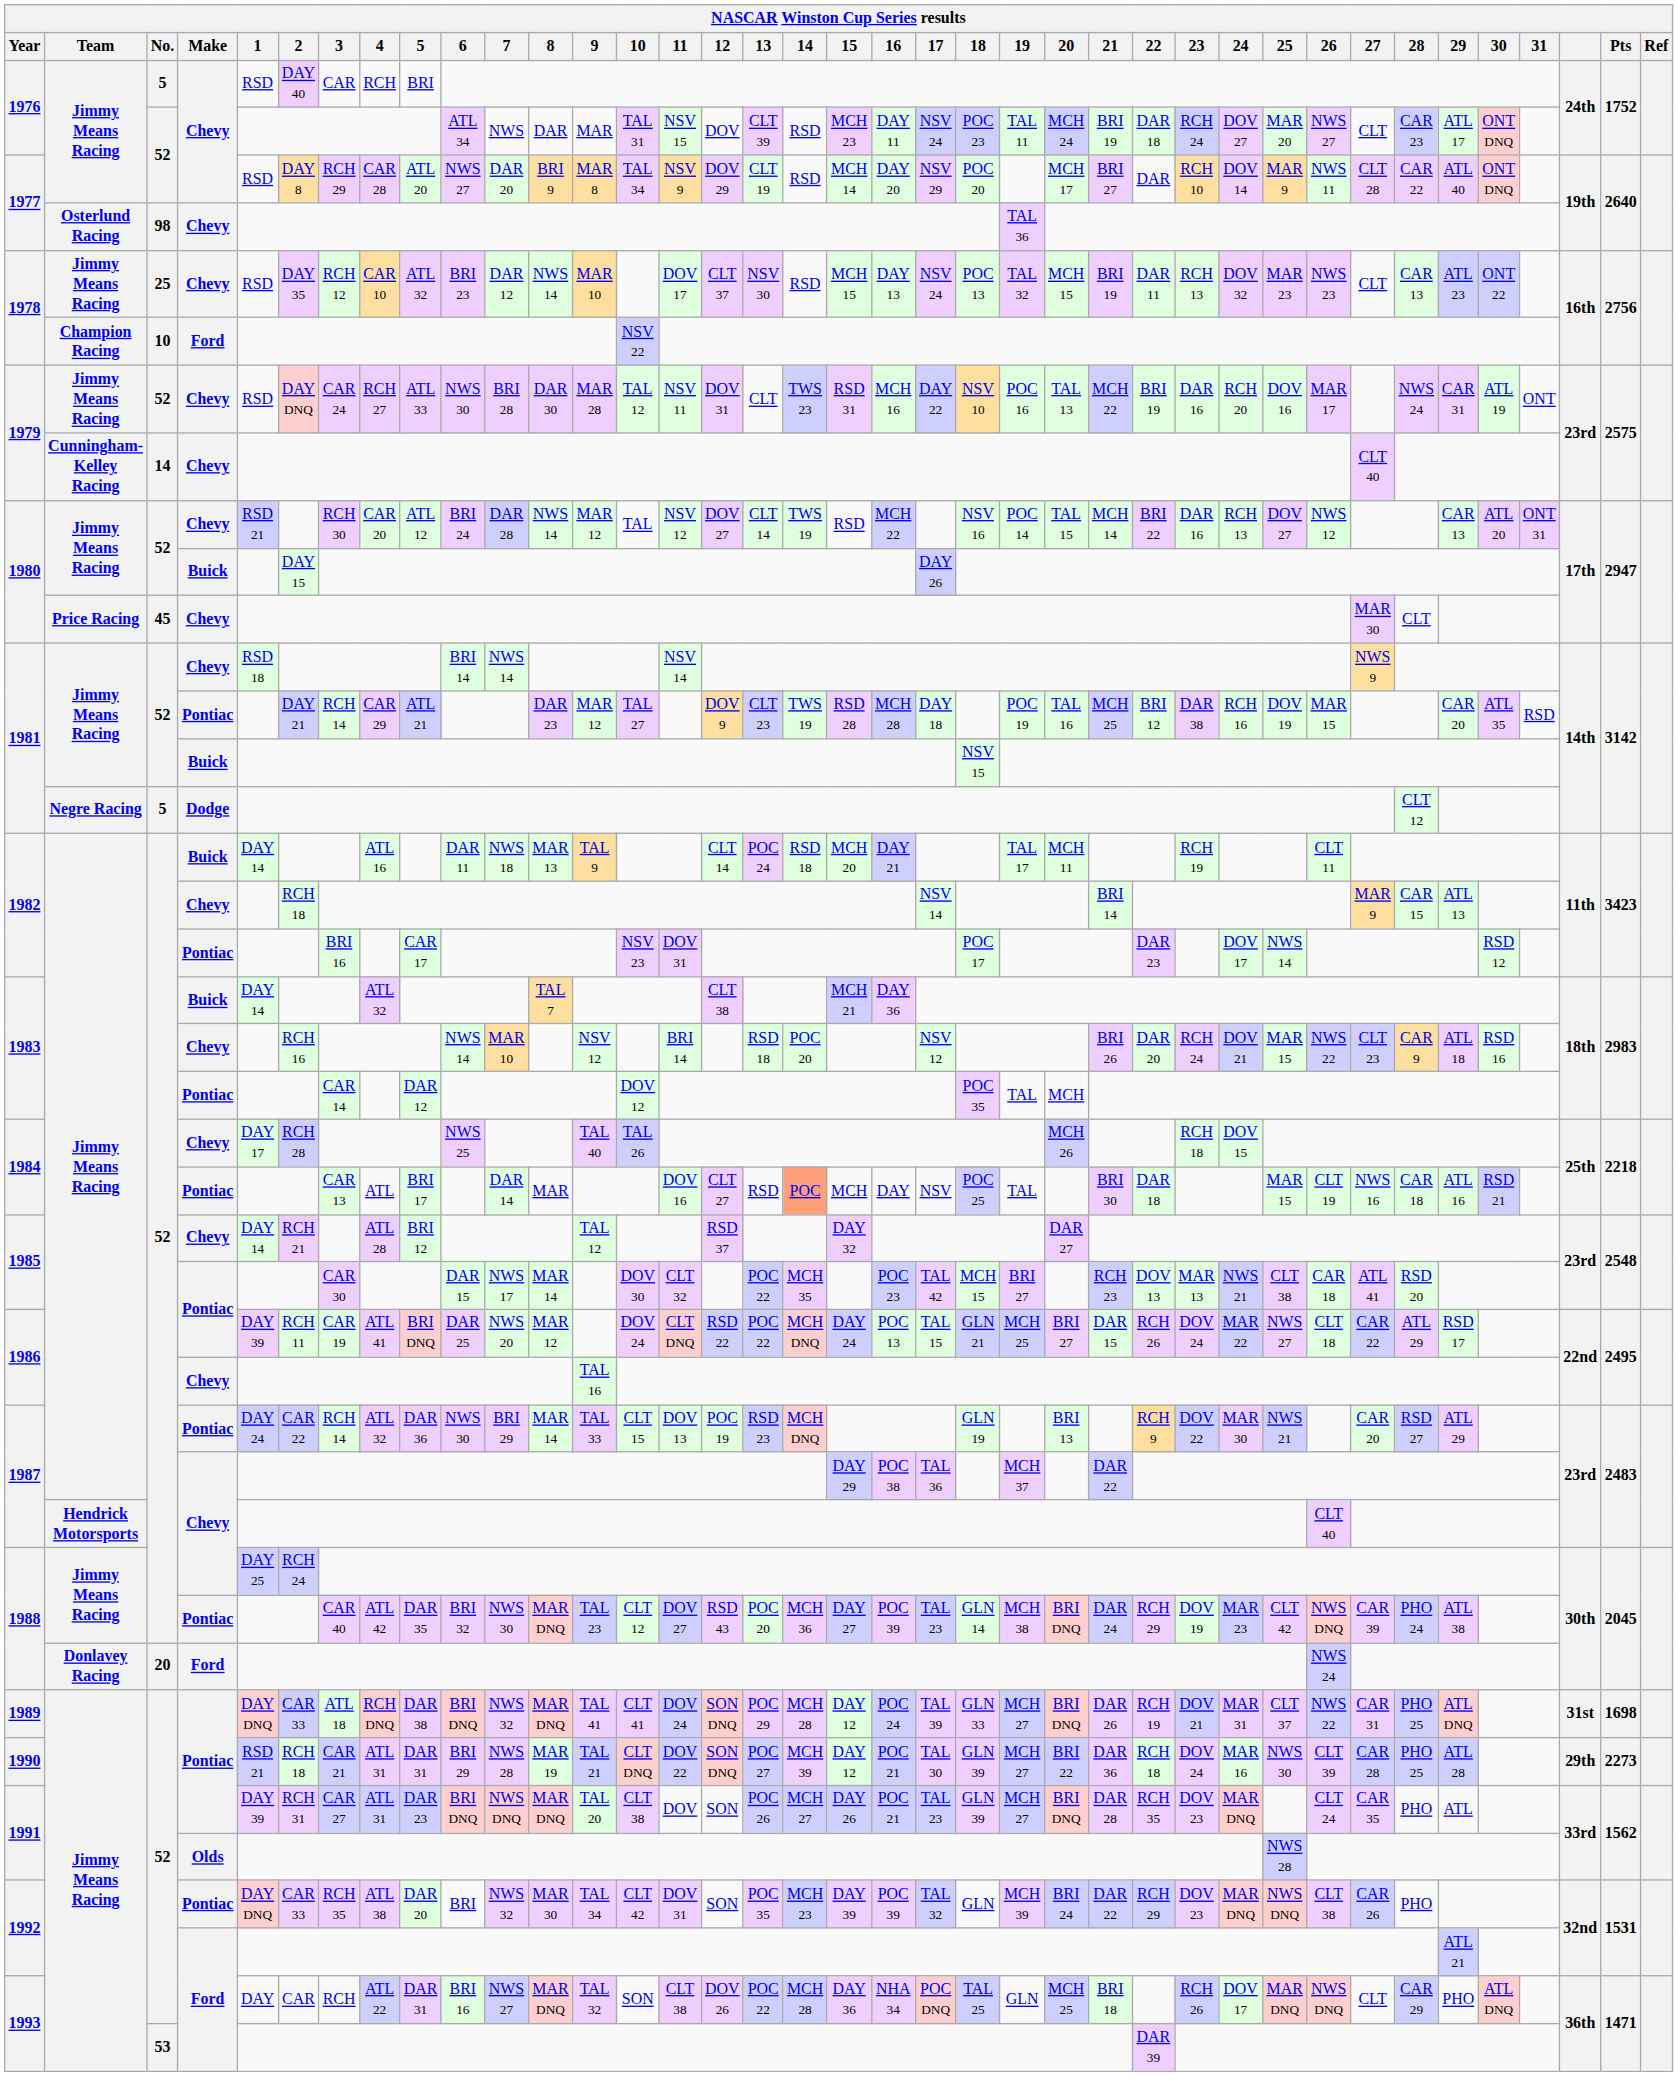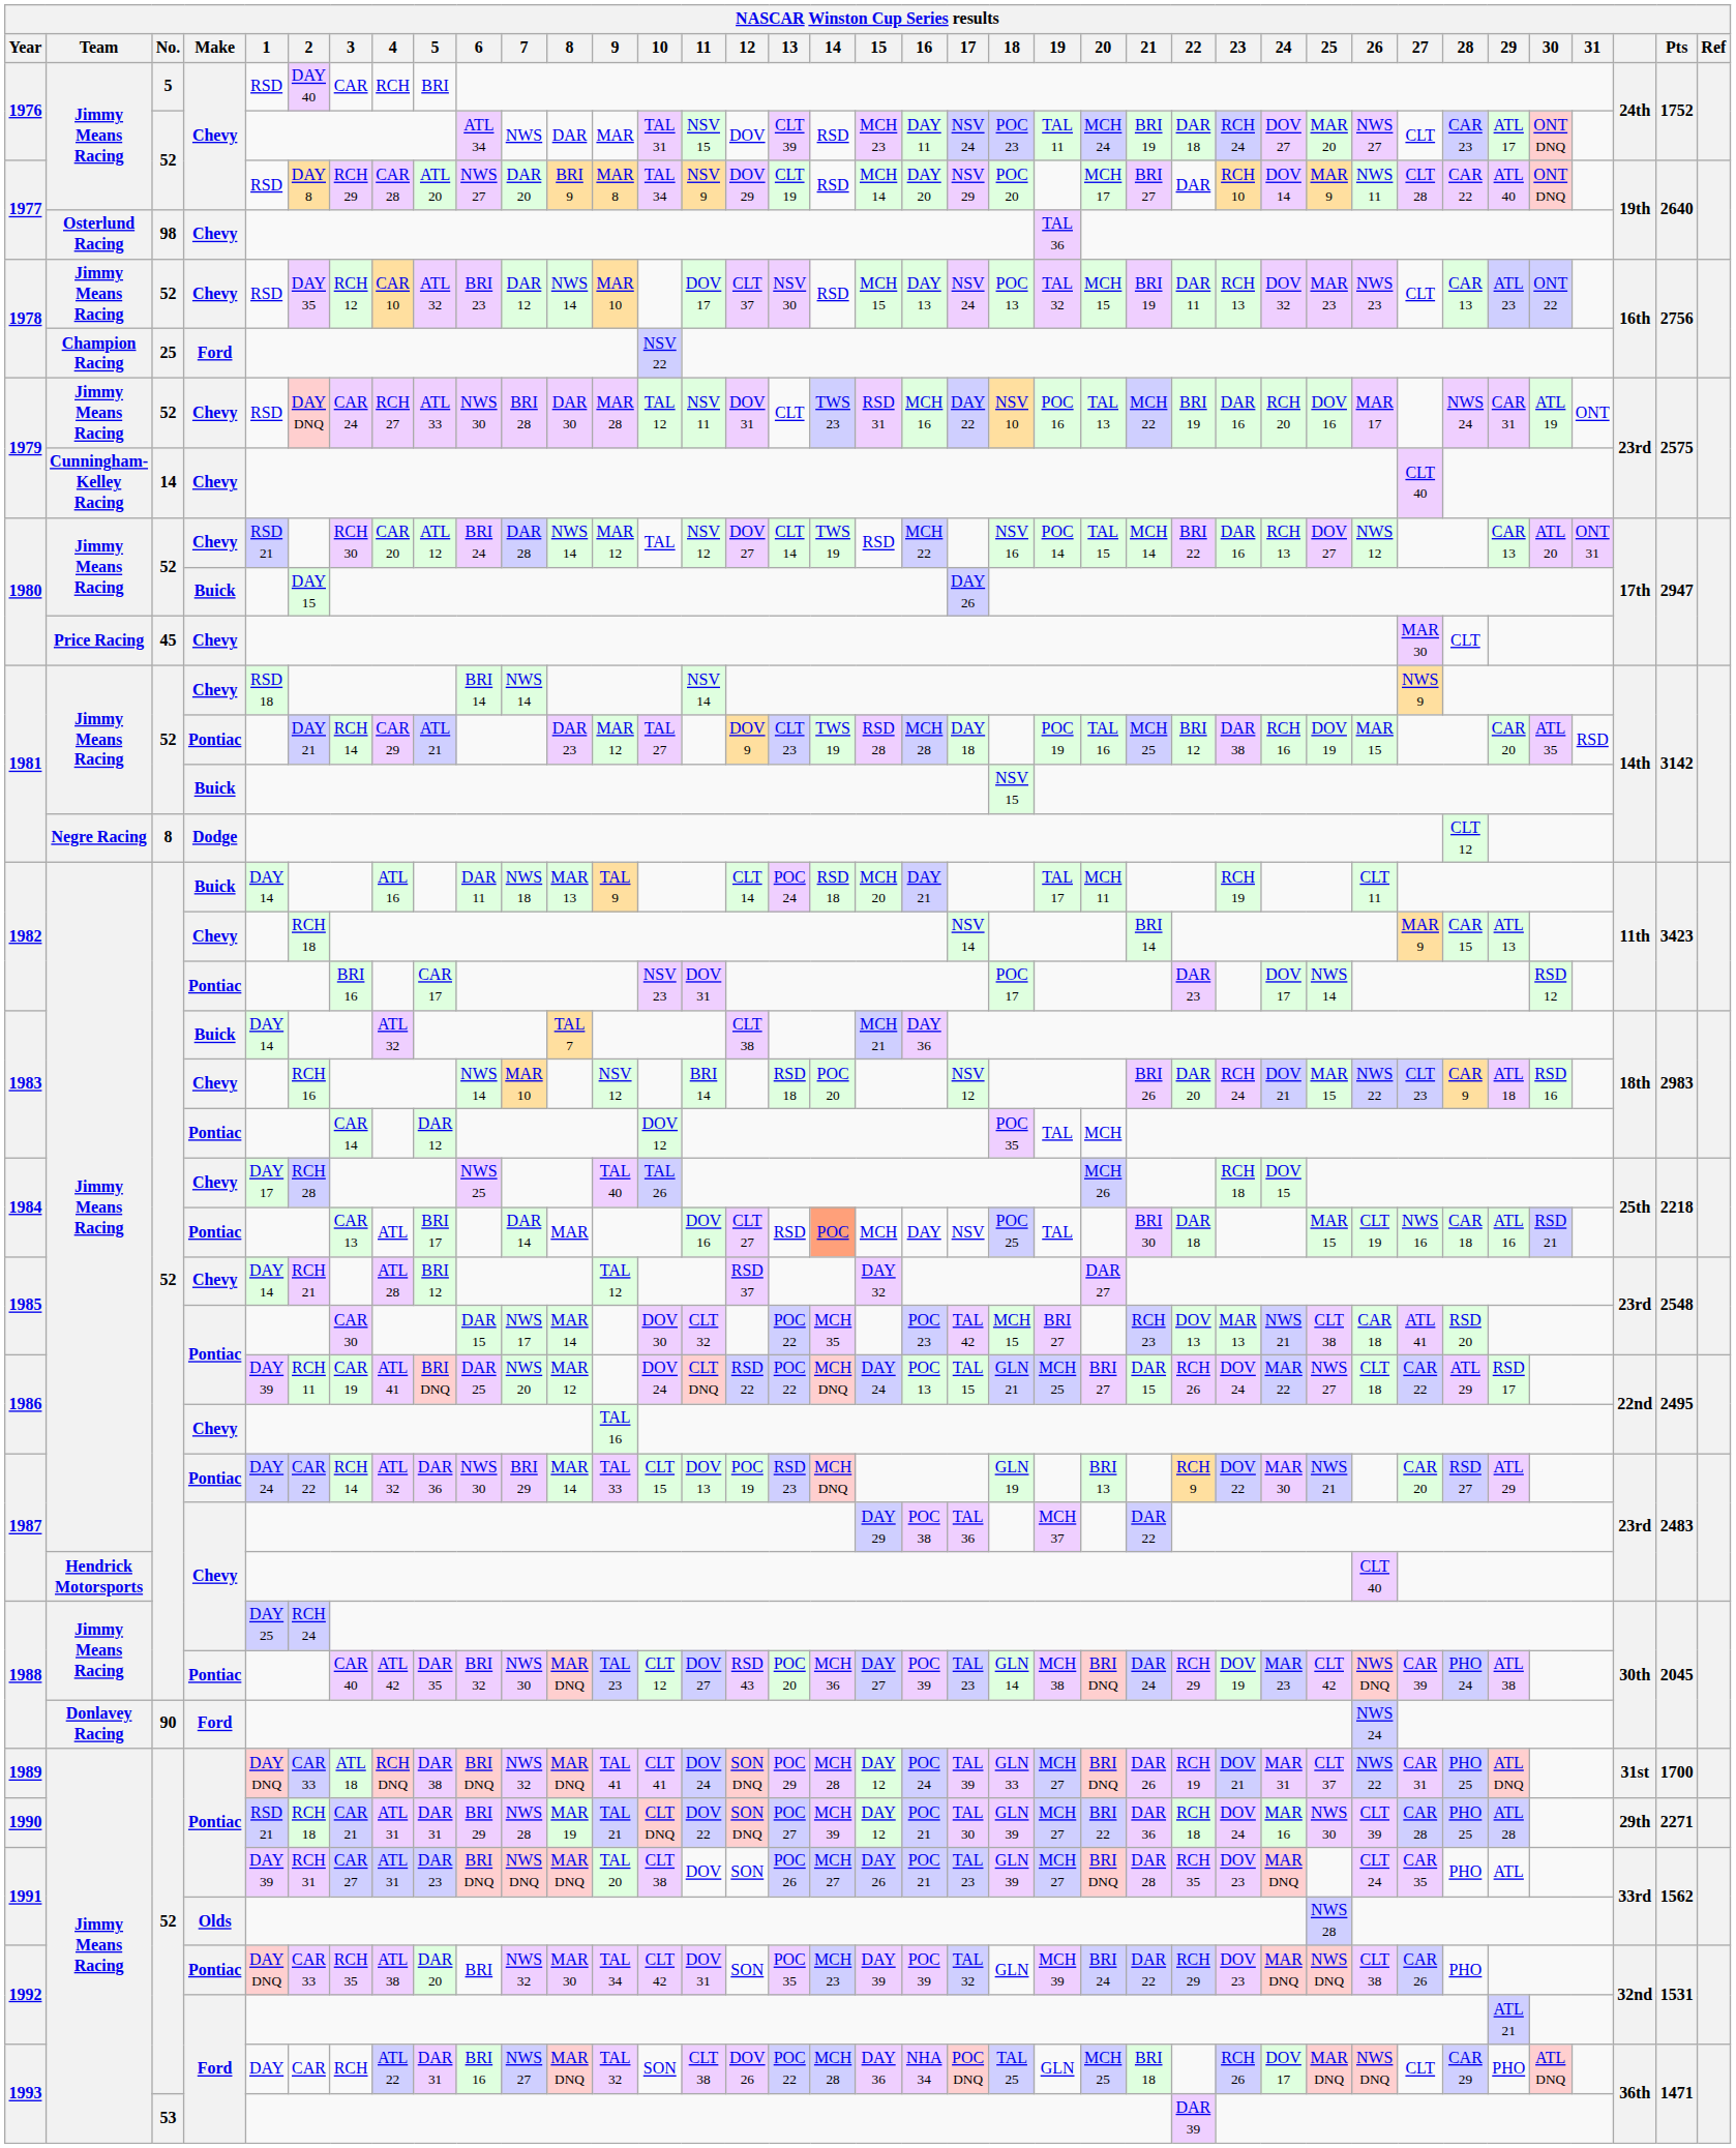1978 / Chevy | No.: 25 -> 52
1978 / Ford | No.: 10 -> 25
1981 / Dodge | No.: 5 -> 8
1988 / Ford | No.: 20 -> 90
1989 | Pts: 1698 -> 1700
1990 | Pts: 2273 -> 2271
